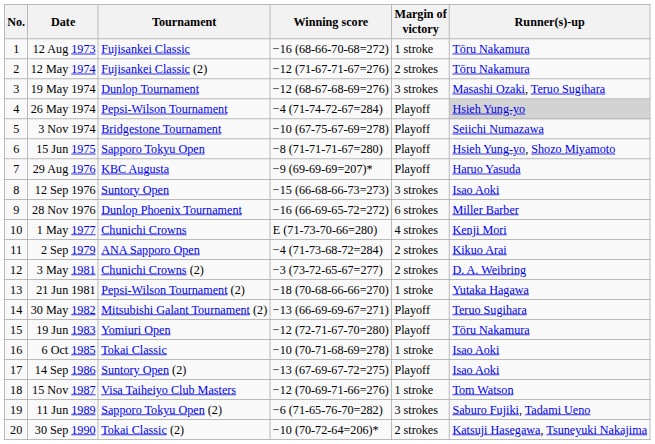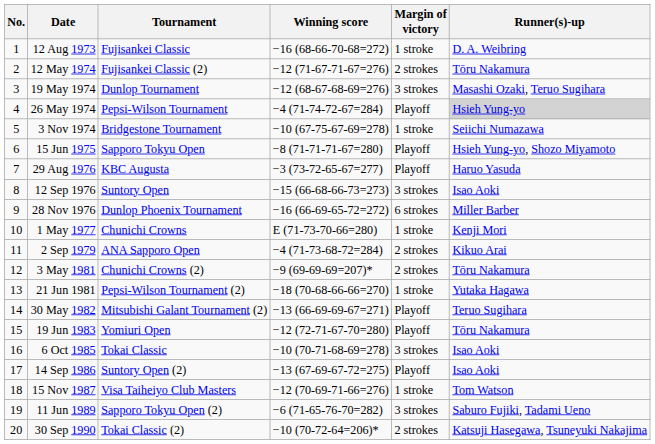12 Aug 1973 | Runner(s)-up: Tōru Nakamura -> D. A. Weibring
3 Nov 1974 | Margin of victory: Playoff -> 1 stroke
29 Aug 1976 | Winning score: −9 (69-69-69=207)* -> −3 (73-72-65-67=277)
1 May 1977 | Margin of victory: 4 strokes -> 1 stroke
3 May 1981 | Winning score: −3 (73-72-65-67=277) -> −9 (69-69-69=207)*
3 May 1981 | Runner(s)-up: D. A. Weibring -> Tōru Nakamura
6 Oct 1985 | Margin of victory: 1 stroke -> 3 strokes
